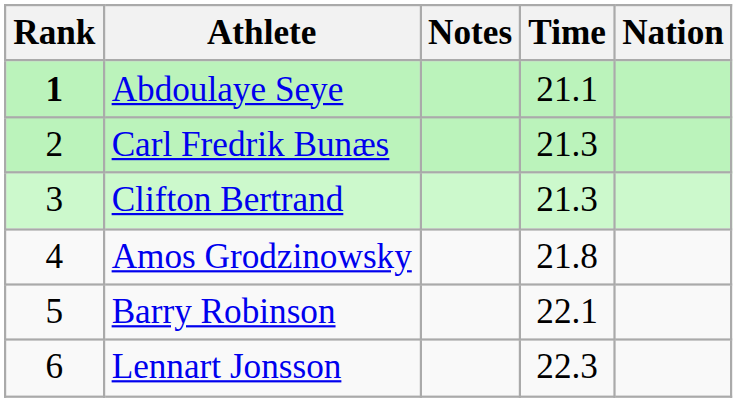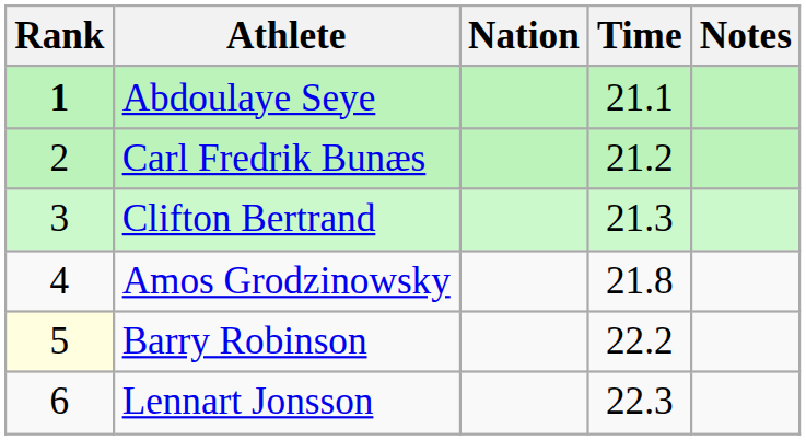columns swapped: Nation <-> Notes
Carl Fredrik Bunæs | Time: 21.3 -> 21.2
Barry Robinson | Rank: no background -> lightyellow background
Barry Robinson | Time: 22.1 -> 22.2
